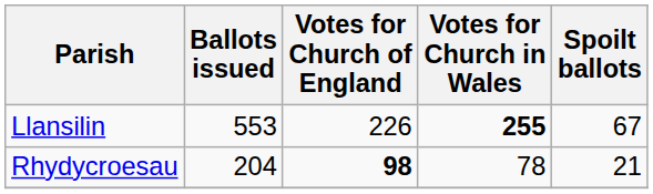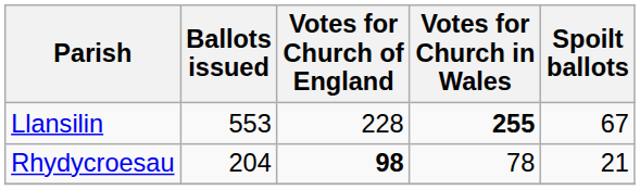Llansilin | Votes for Church of England: 226 -> 228
